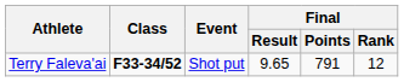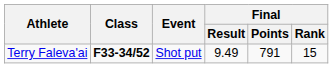Terry Faleva'ai | Final / Result: 9.65 -> 9.49
Terry Faleva'ai | Final / Rank: 12 -> 15
